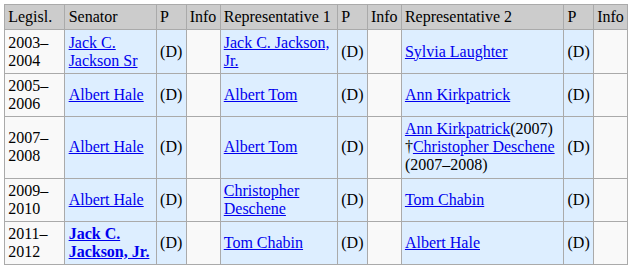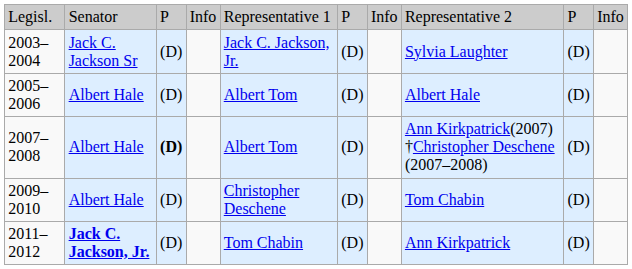2005–2006 | column 8: Ann Kirkpatrick -> Albert Hale
2007–2008 | column 3: normal -> bold
2011–2012 | column 8: Albert Hale -> Ann Kirkpatrick
